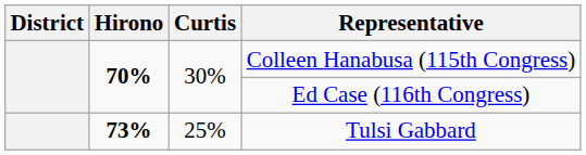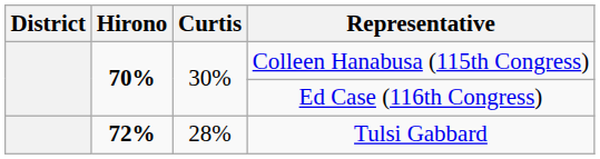Tulsi Gabbard | Hirono: 73% -> 72%
Tulsi Gabbard | Curtis: 25% -> 28%
